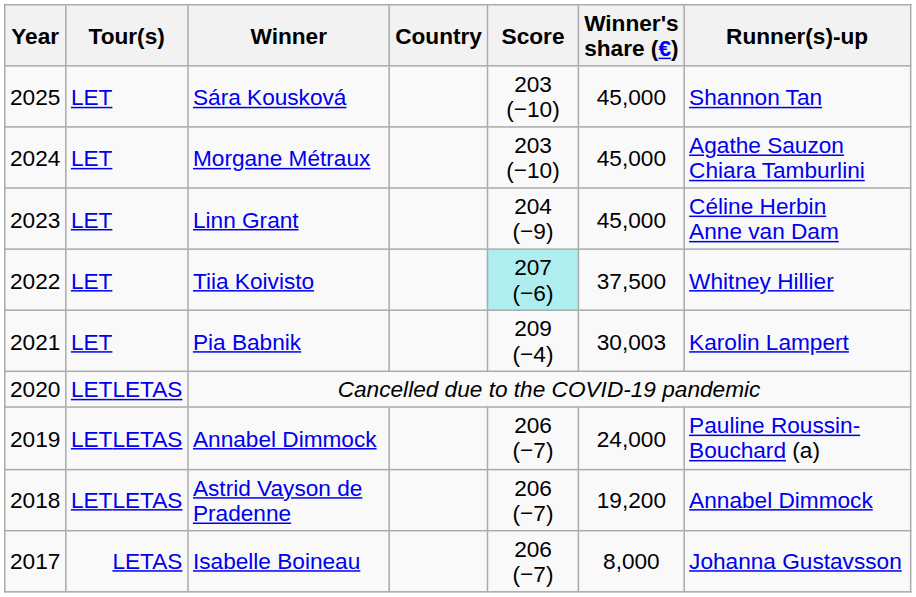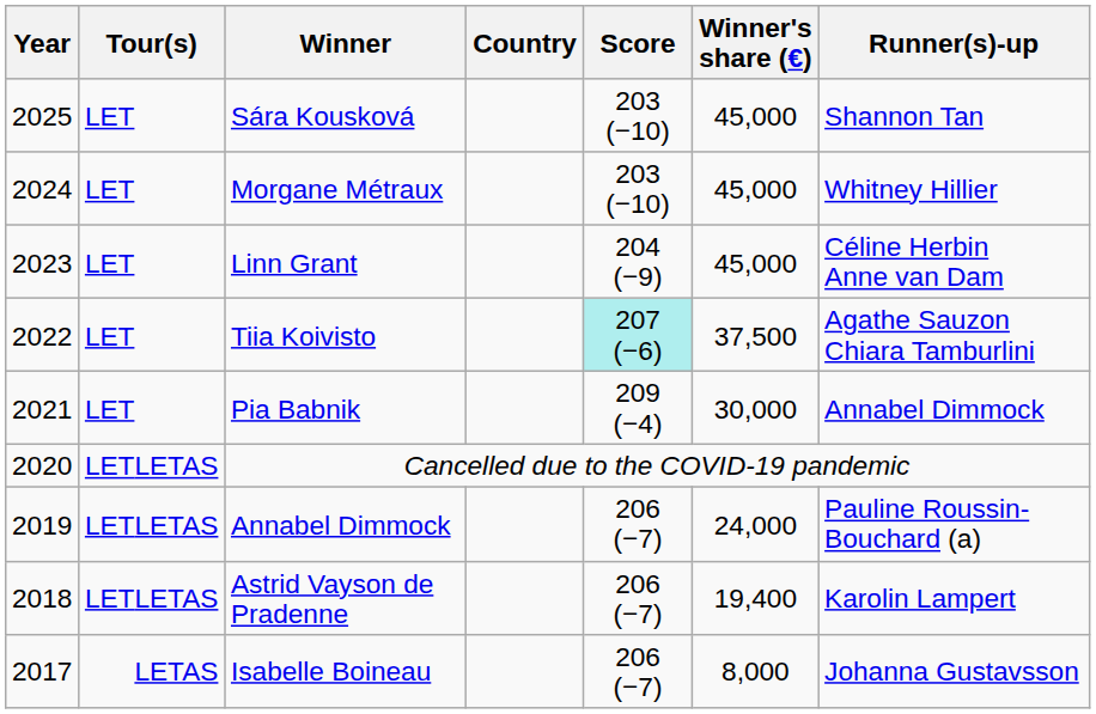Morgane Métraux | Runner(s)-up: Agathe Sauzon Chiara Tamburlini -> Whitney Hillier
Tiia Koivisto | Runner(s)-up: Whitney Hillier -> Agathe Sauzon Chiara Tamburlini
Pia Babnik | Winner's share (€): 30,003 -> 30,000
Pia Babnik | Runner(s)-up: Karolin Lampert -> Annabel Dimmock
Astrid Vayson de Pradenne | Winner's share (€): 19,200 -> 19,400
Astrid Vayson de Pradenne | Runner(s)-up: Annabel Dimmock -> Karolin Lampert
